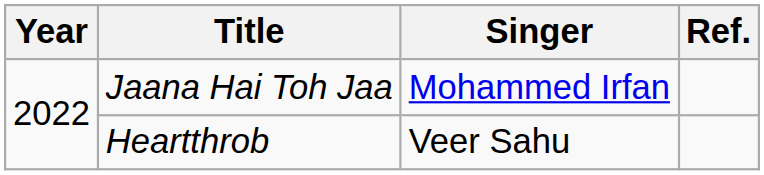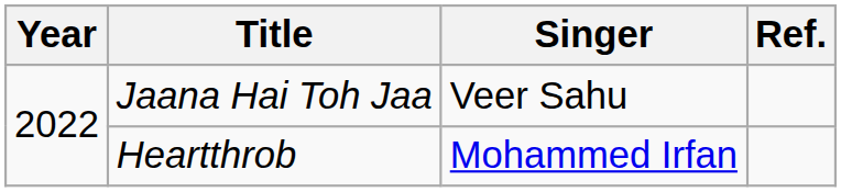Jaana Hai Toh Jaa | Singer: Mohammed Irfan -> Veer Sahu
Heartthrob | Singer: Veer Sahu -> Mohammed Irfan
